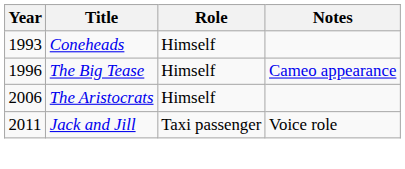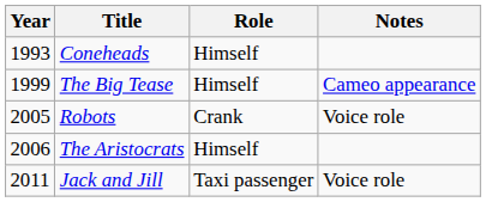The Big Tease | Year: 1996 -> 1999
+ row: 2005 | Robots | Crank | Voice role
